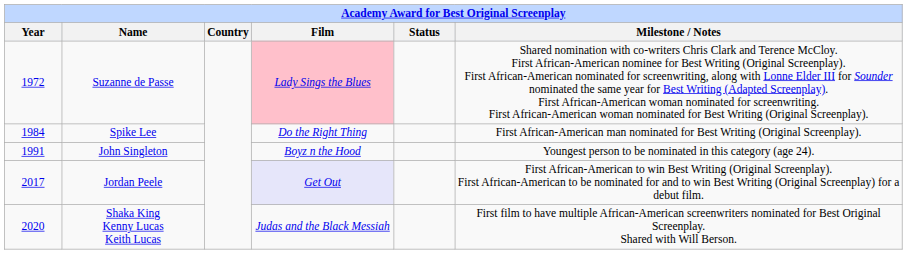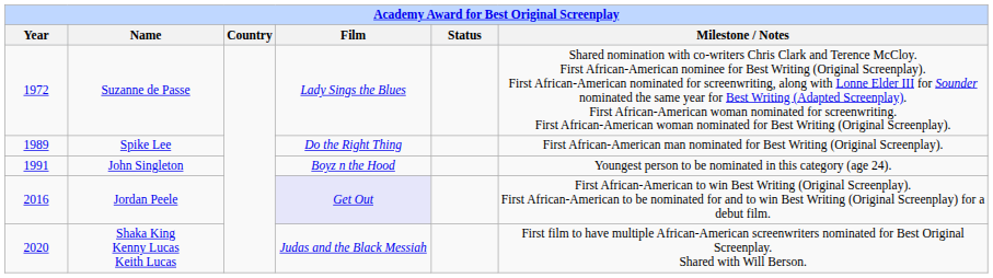Suzanne de Passe | Film: pink background -> no background
Spike Lee | Year: 1984 -> 1989
Jordan Peele | Year: 2017 -> 2016
